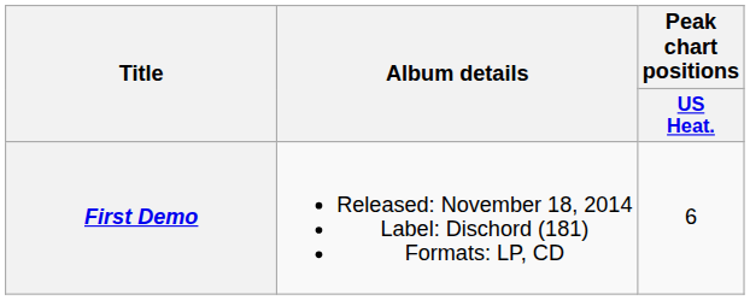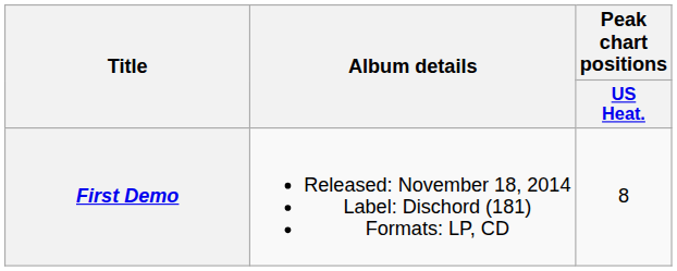First Demo | Peak chart positions / US Heat.: 6 -> 8
